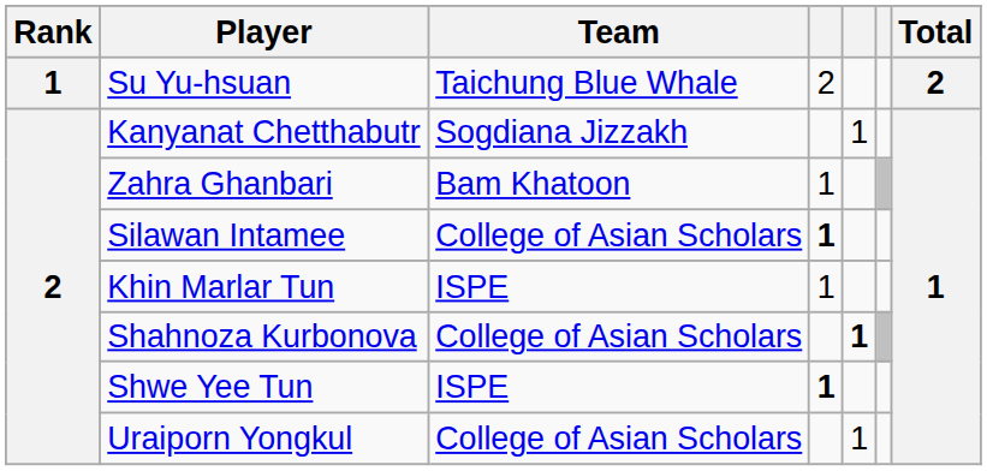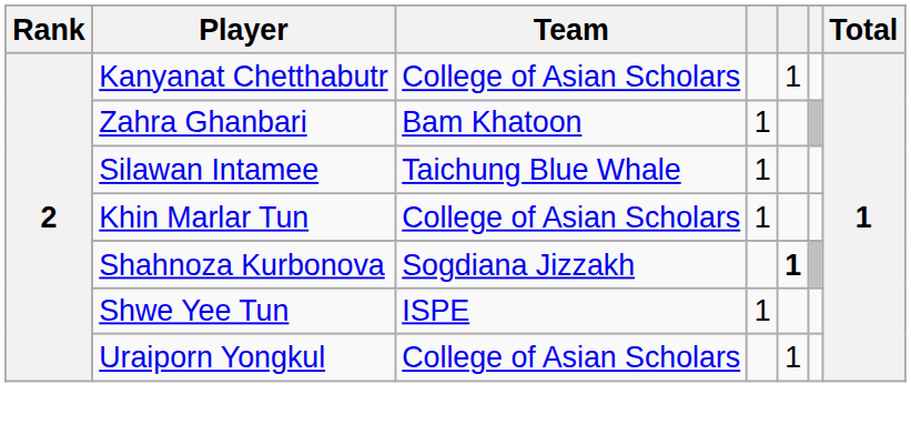- row: 1 | Su Yu-hsuan | Taichung Blue Whale | 2 | 2
Kanyanat Chetthabutr | Team: Sogdiana Jizzakh -> College of Asian Scholars
Silawan Intamee | Team: College of Asian Scholars -> Taichung Blue Whale
Silawan Intamee | column 4: bold -> normal
Khin Marlar Tun | Team: ISPE -> College of Asian Scholars
Shahnoza Kurbonova | Team: College of Asian Scholars -> Sogdiana Jizzakh
Shwe Yee Tun | column 4: bold -> normal
